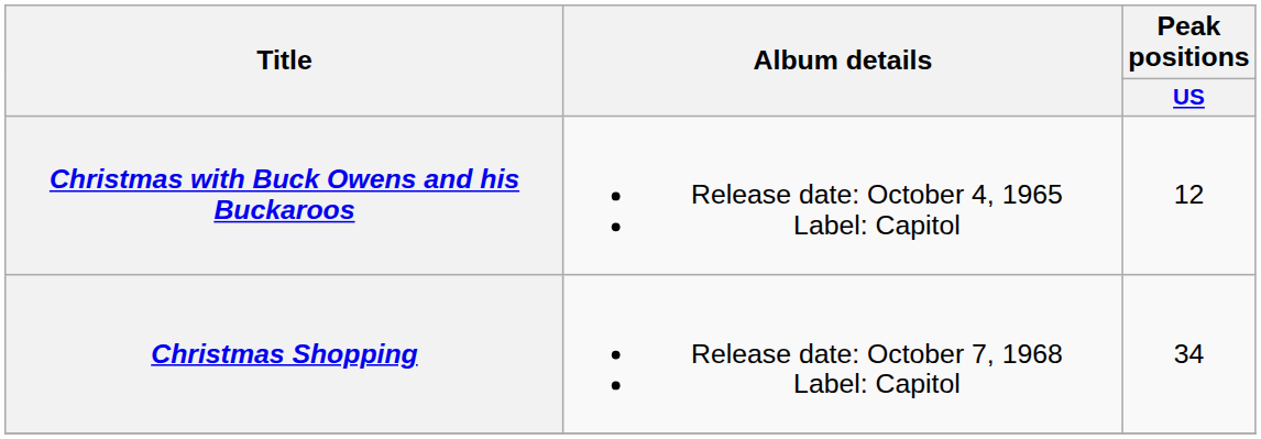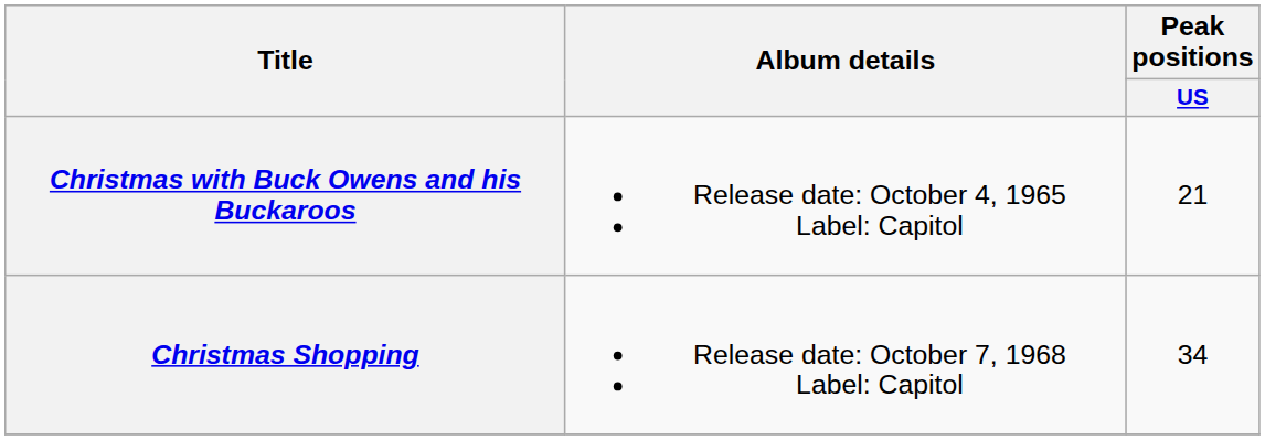Christmas with Buck Owens and his Buckaroos | Peak positions / US: 12 -> 21
